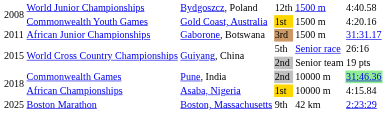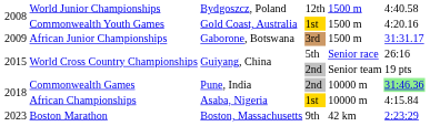African Junior Championships | column 1: 2011 -> 2009
Boston Marathon | column 1: 2025 -> 2023
